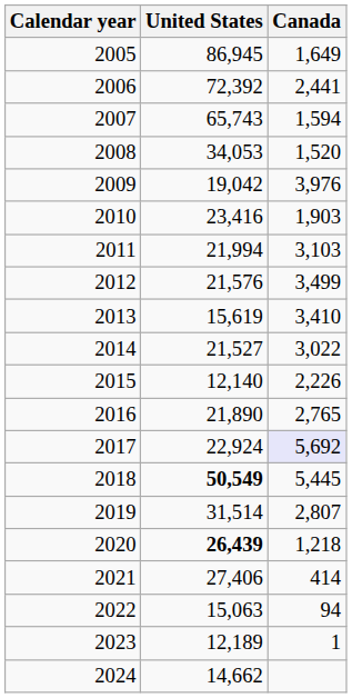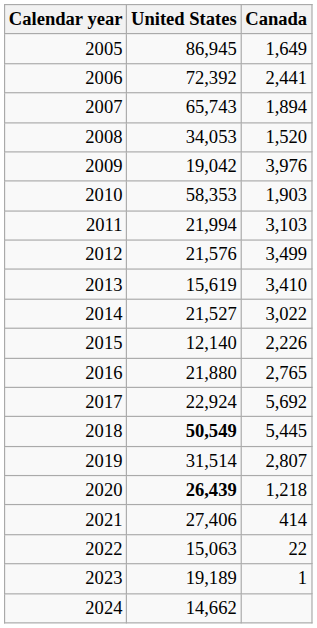2007 | Canada: 1,594 -> 1,894
2010 | United States: 23,416 -> 58,353
2016 | United States: 21,890 -> 21,880
2017 | Canada: lavender background -> no background
2022 | Canada: 94 -> 22
2023 | United States: 12,189 -> 19,189
